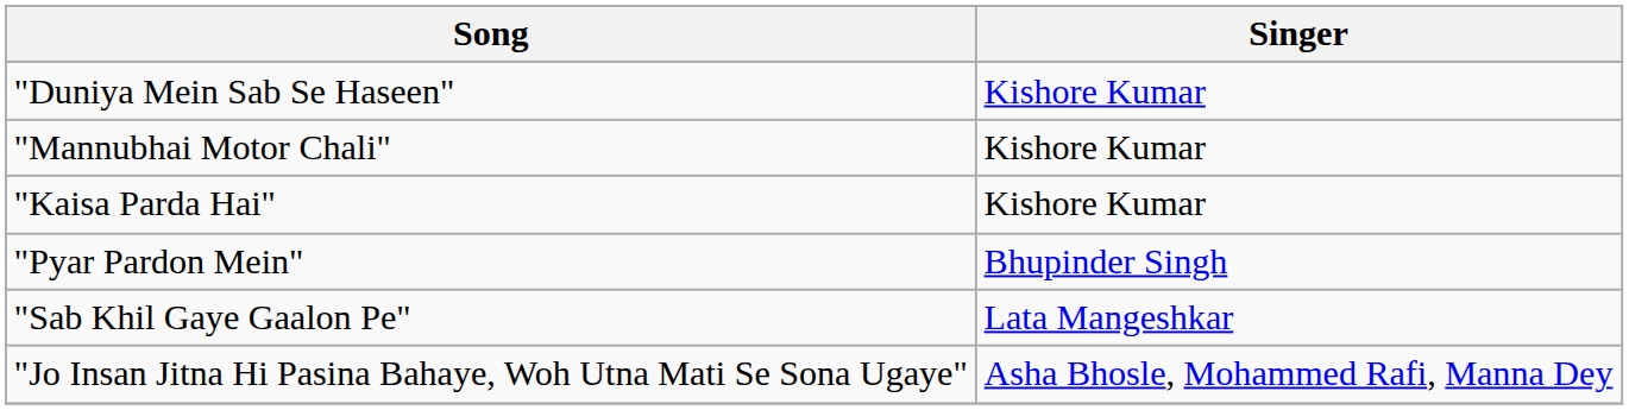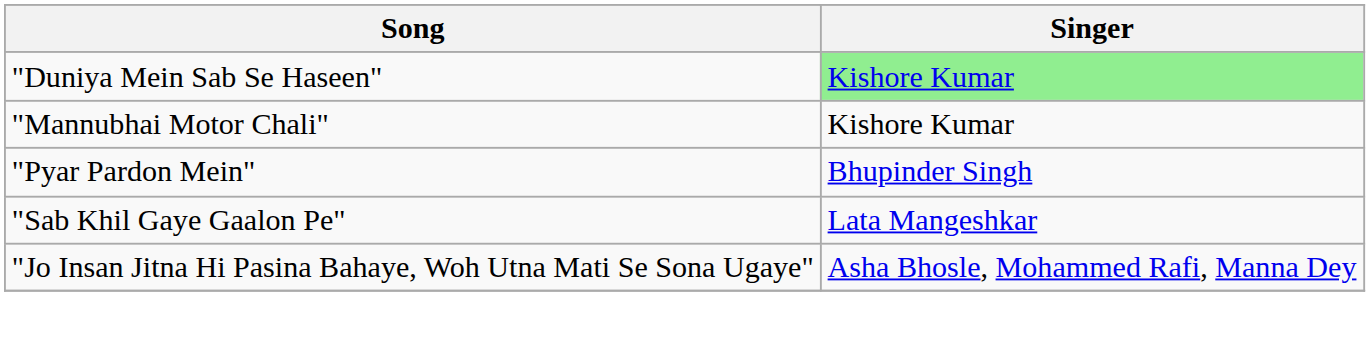"Duniya Mein Sab Se Haseen" | Singer: no background -> lightgreen background
- row: "Kaisa Parda Hai" | Kishore Kumar
